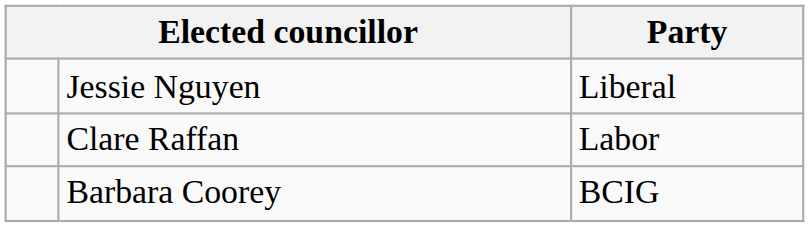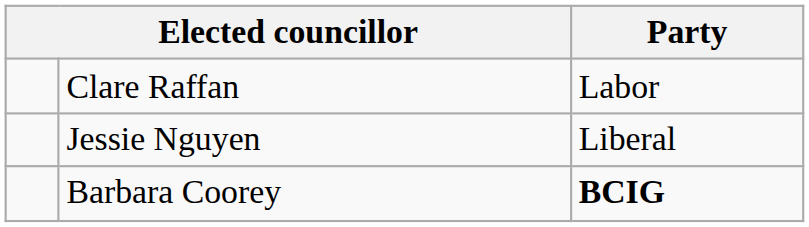rows swapped: Clare Raffan <-> Jessie Nguyen
Barbara Coorey | Party: normal -> bold
